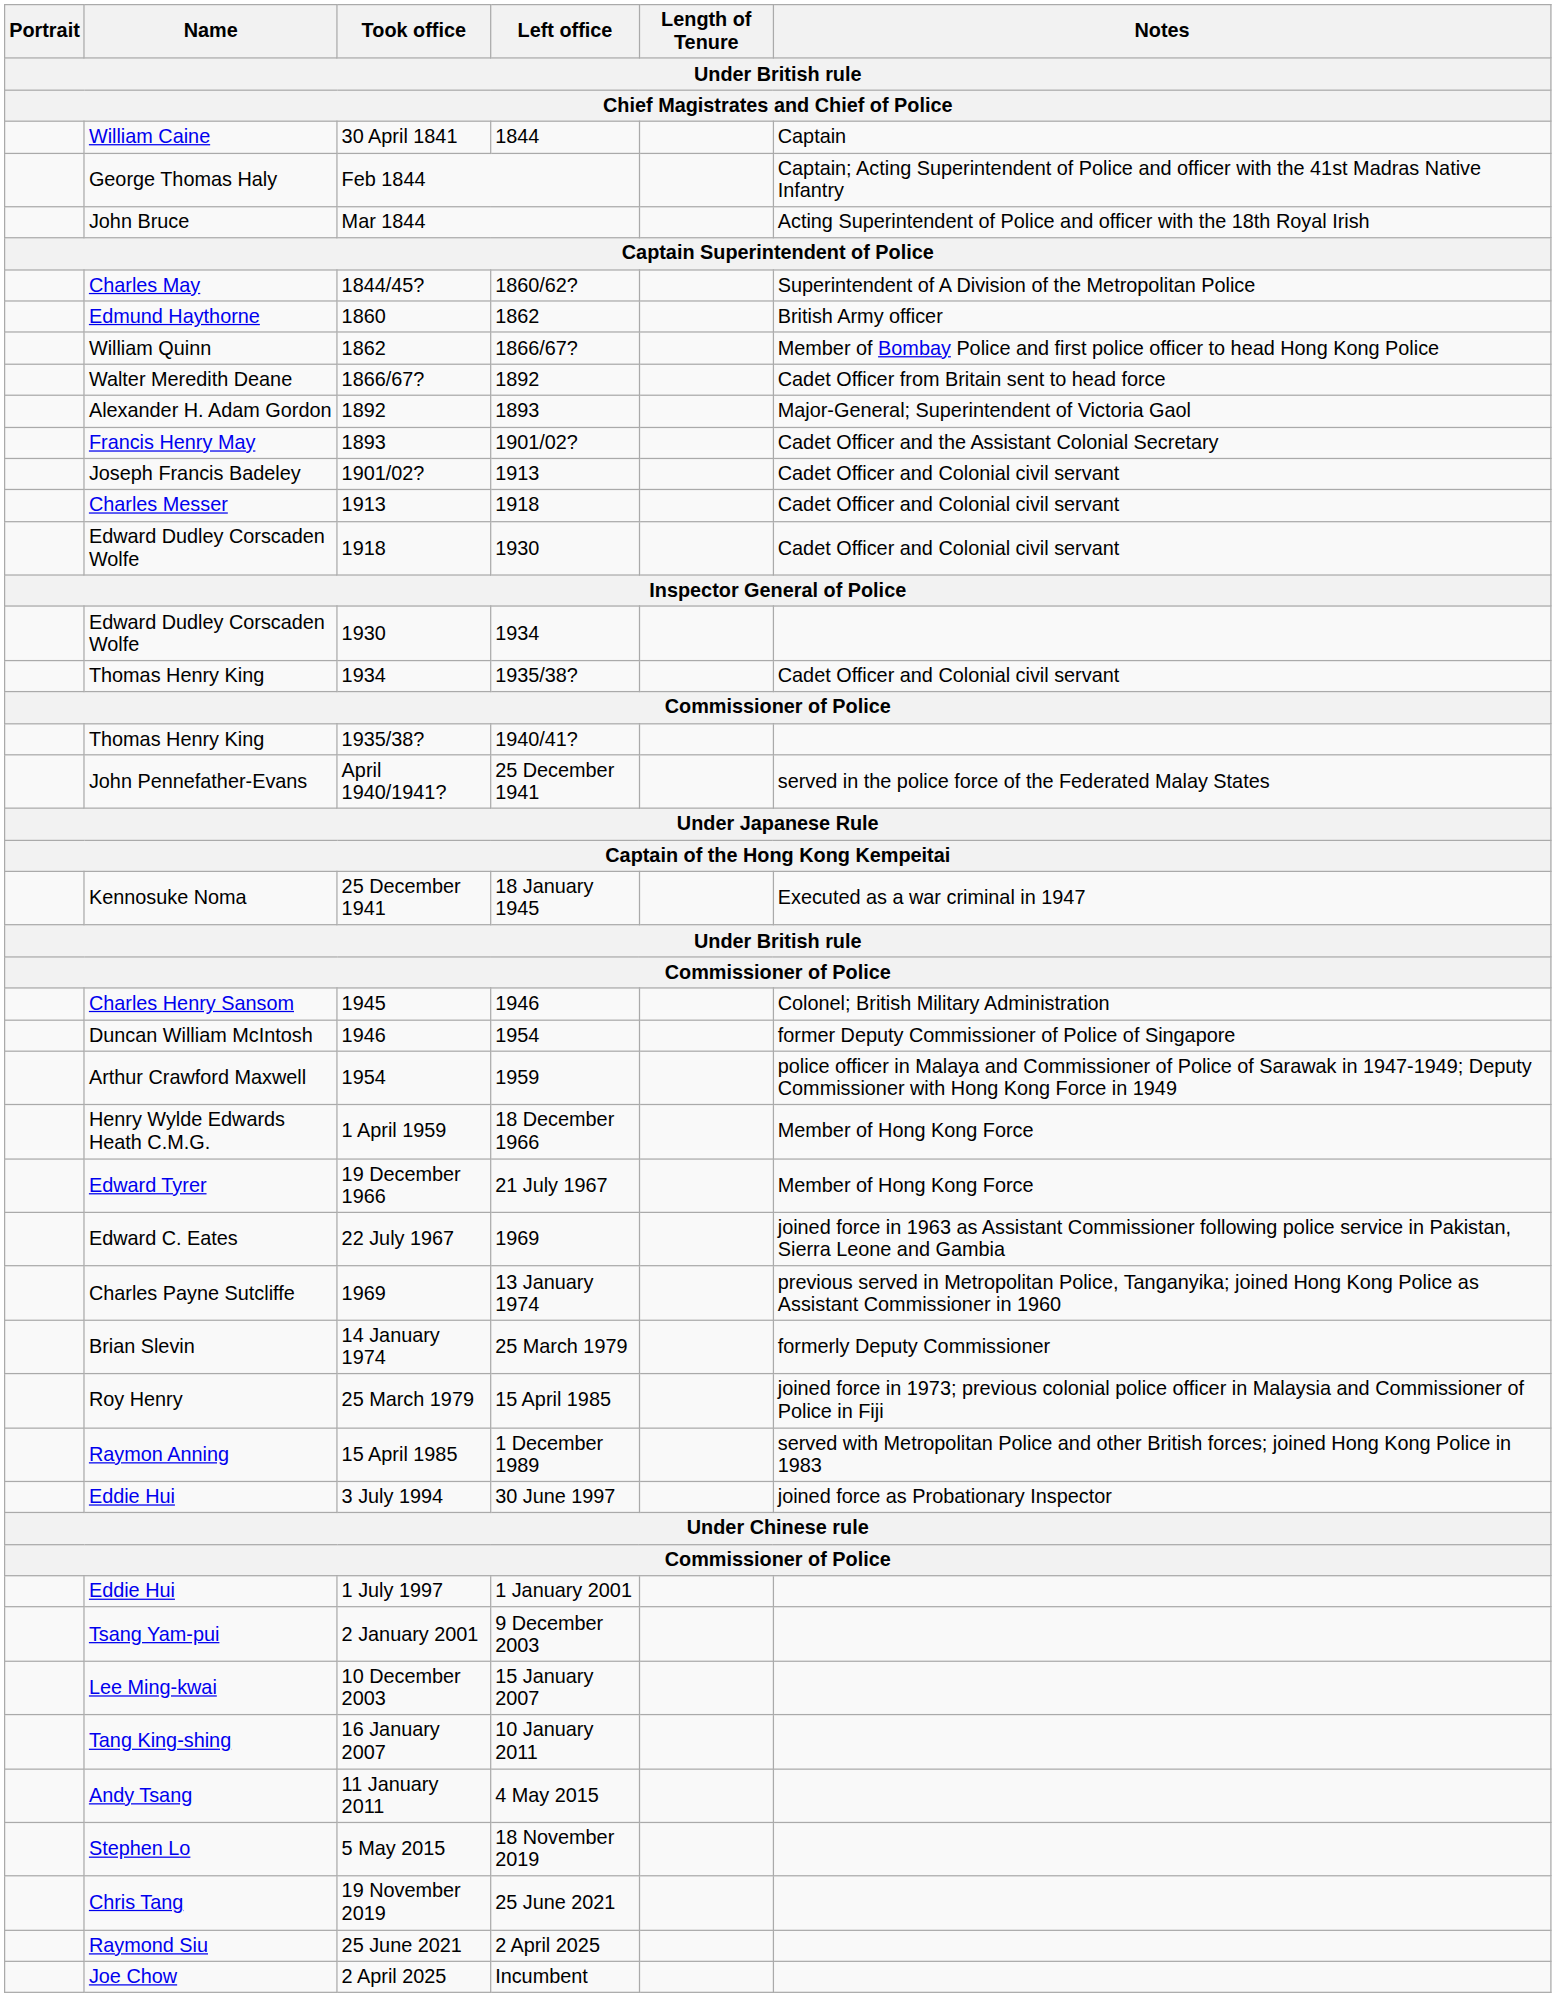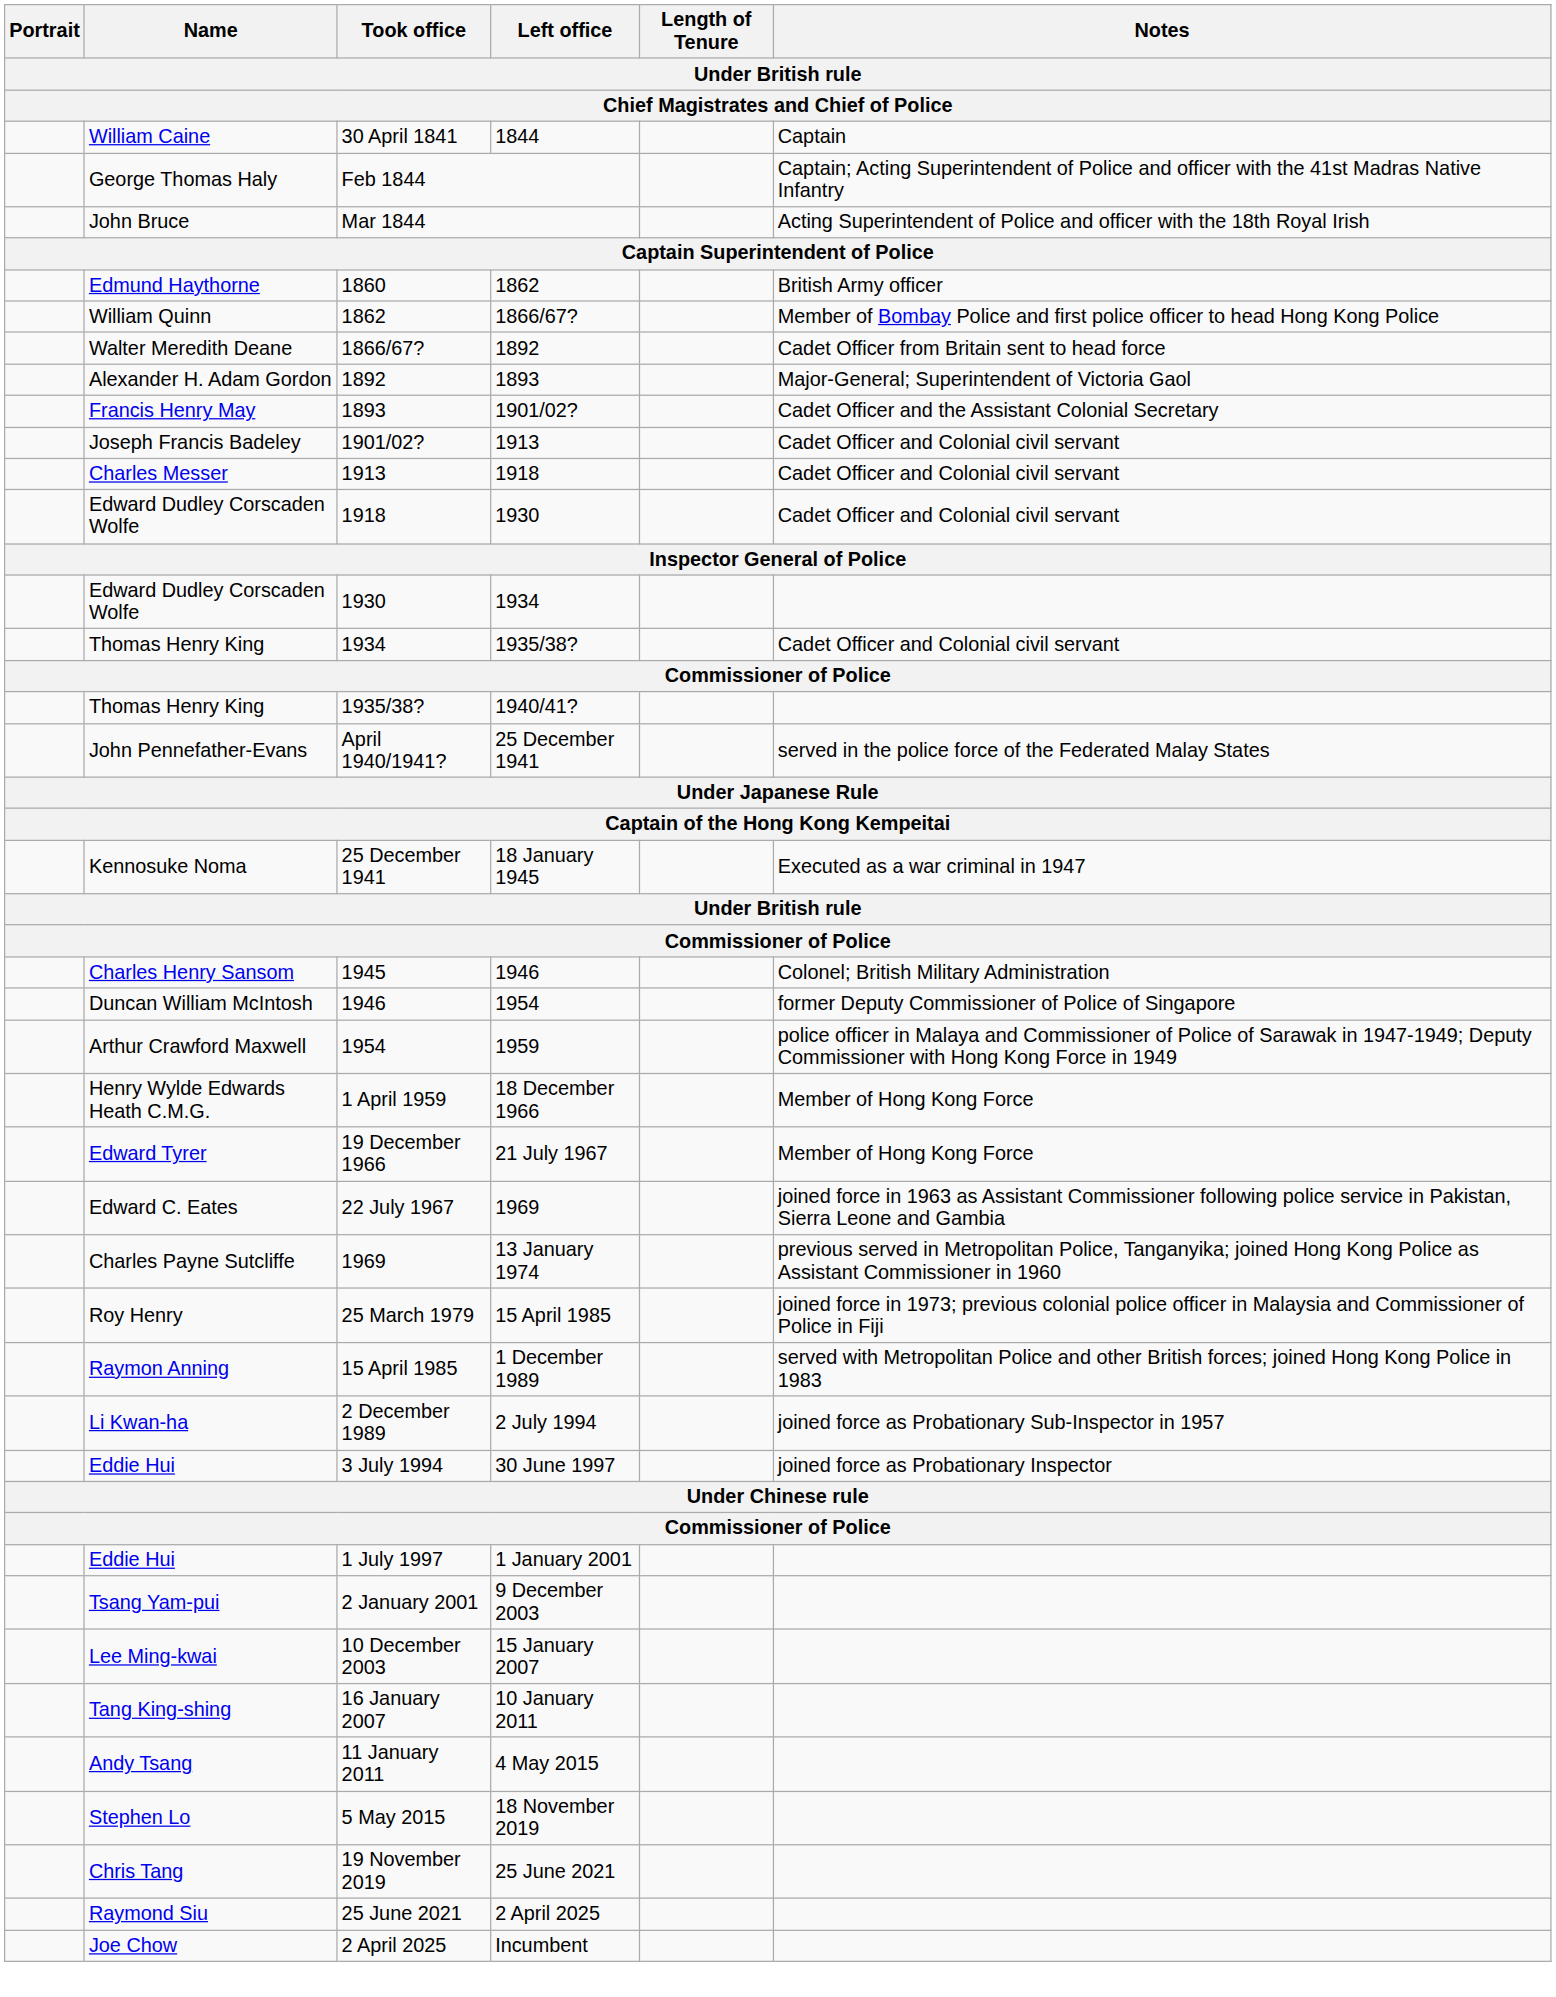- row: Charles May | 1844/45? | 1860/62? | Superintendent of A Division of the Metropolitan Police
- row: Brian Slevin | 14 January 1974 | 25 March 1979 | formerly Deputy Commissioner
+ row: Li Kwan-ha | 2 December 1989 | 2 July 1994 | joined force as Probationary Sub-Inspector in 1957
